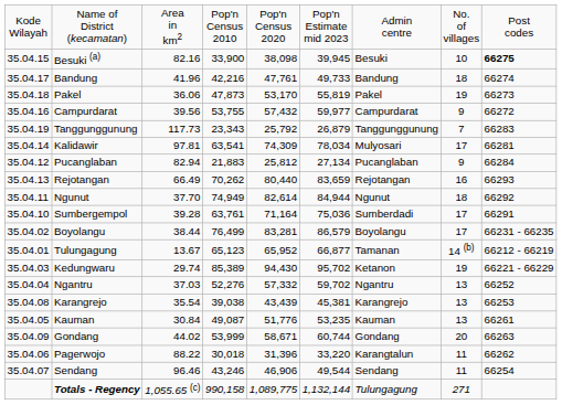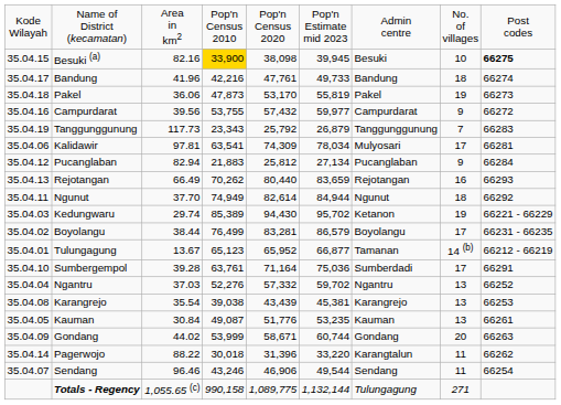Besuki (a) | column 4: no background -> gold background
Kalidawir | column 1: 35.04.14 -> 35.04.06
rows swapped: Sumbergempol <-> Kedungwaru
Pagerwojo | column 1: 35.04.06 -> 35.04.14
